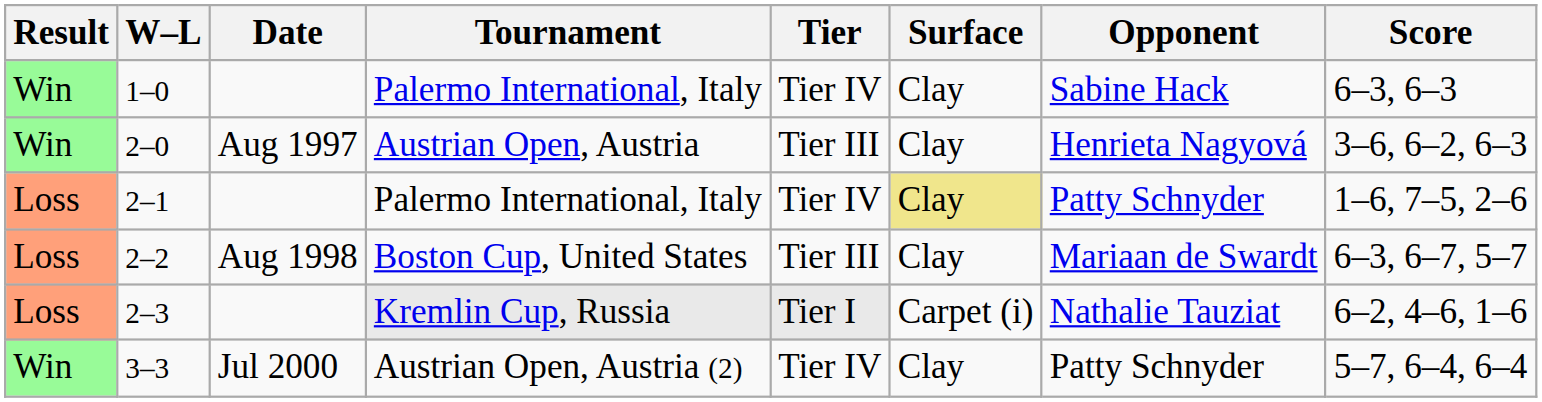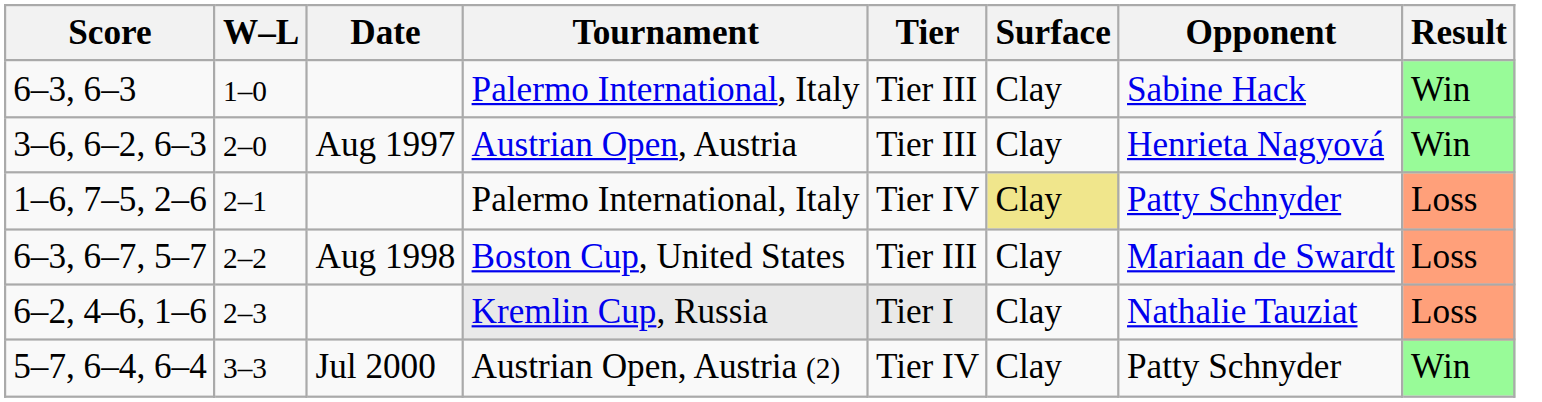columns swapped: Result <-> Score
1–0 | Tier: Tier IV -> Tier III
2–3 | Surface: Carpet (i) -> Clay
